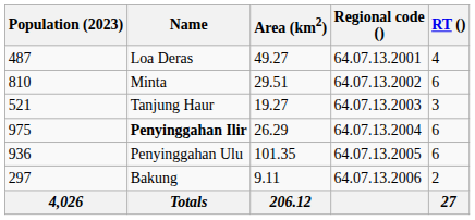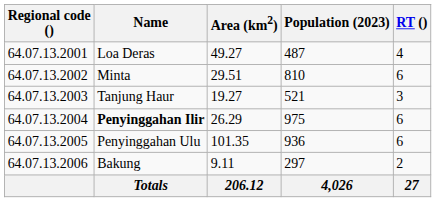columns swapped: Regional code () <-> Population (2023)
